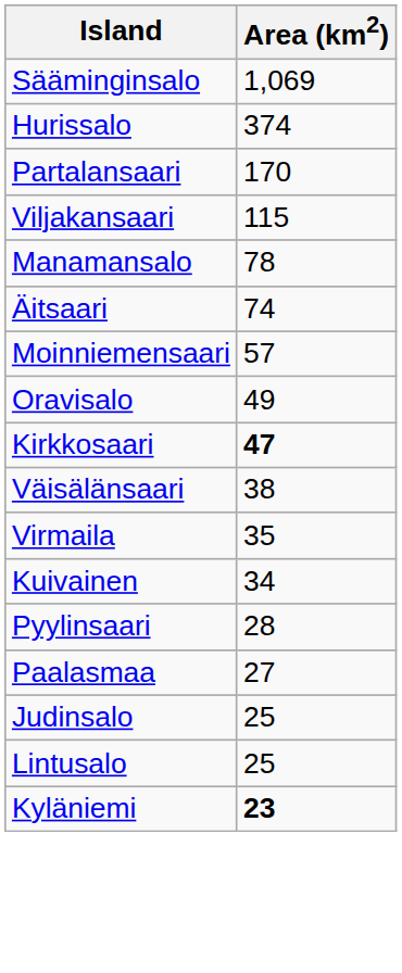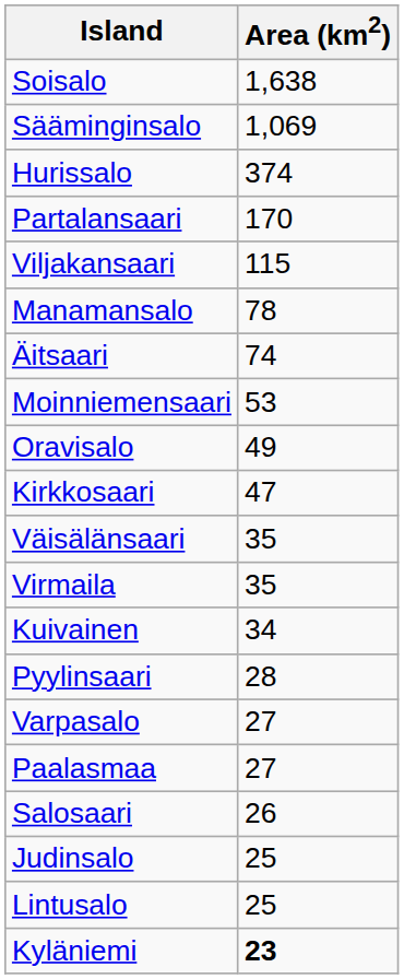+ row: Soisalo | 1,638
Moinniemensaari | Area (km2): 57 -> 53
Kirkkosaari | Area (km2): bold -> normal
Väisälänsaari | Area (km2): 38 -> 35
+ row: Varpasalo | 27
+ row: Salosaari | 26
